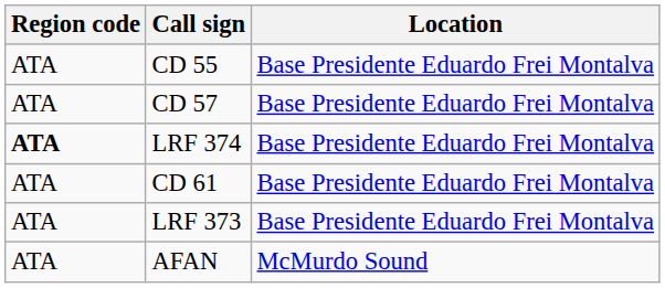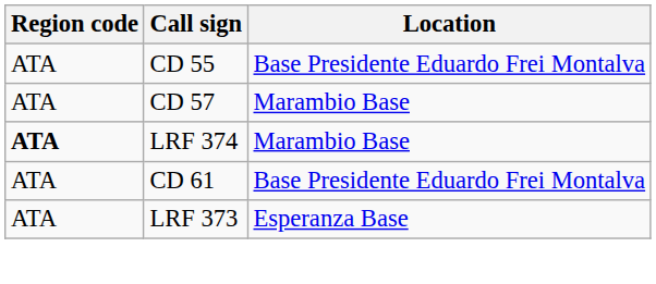CD 57 | Location: Base Presidente Eduardo Frei Montalva -> Marambio Base
LRF 374 | Location: Base Presidente Eduardo Frei Montalva -> Marambio Base
LRF 373 | Location: Base Presidente Eduardo Frei Montalva -> Esperanza Base
- row: ATA | AFAN | McMurdo Sound
